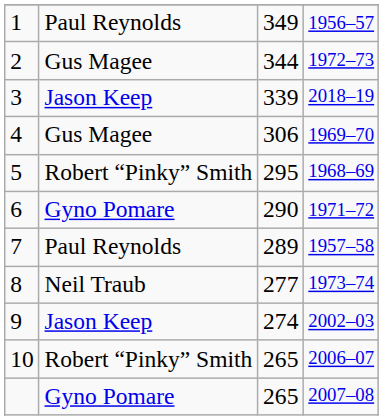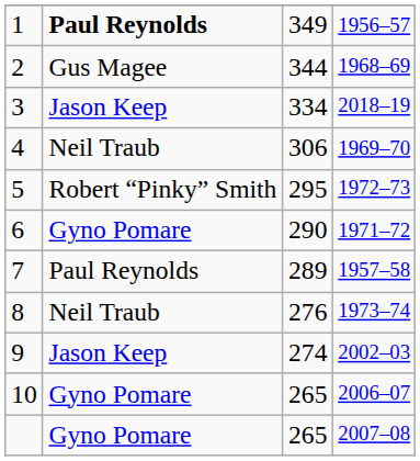1 | column 2: normal -> bold
2 | column 4: 1972–73 -> 1968–69
3 | column 3: 339 -> 334
4 | column 2: Gus Magee -> Neil Traub
5 | column 4: 1968–69 -> 1972–73
8 | column 3: 277 -> 276
10 | column 2: Robert “Pinky” Smith -> Gyno Pomare
